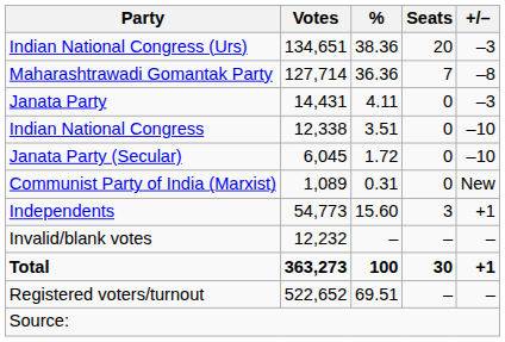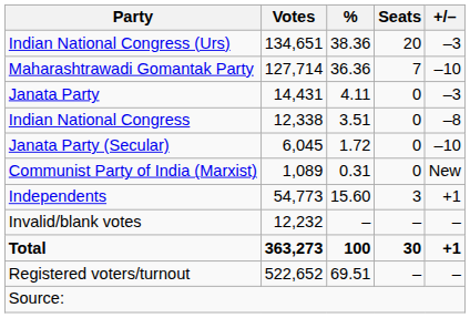Maharashtrawadi Gomantak Party | +/–: –8 -> –10
Indian National Congress | +/–: –10 -> –8
